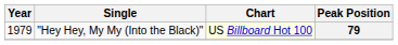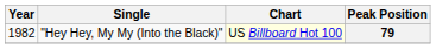79 | Year: 1979 -> 1982
